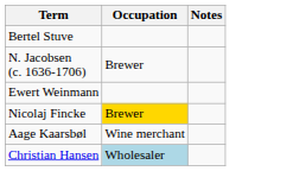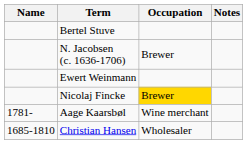+ column: Name | 1781- | 1685-1810
Christian Hansen | Occupation: lightblue background -> no background
